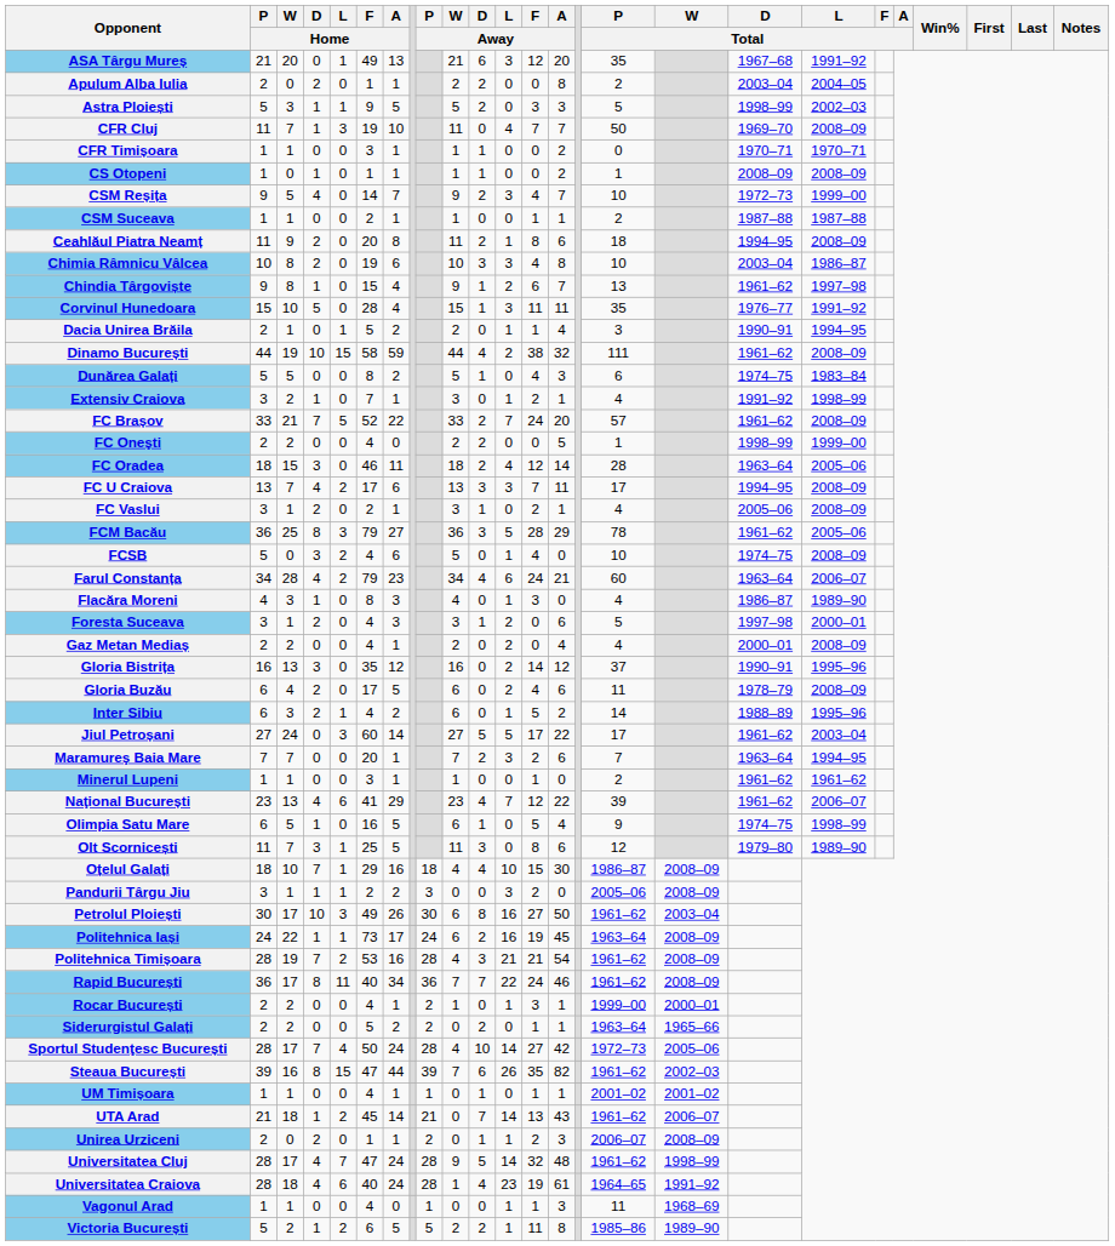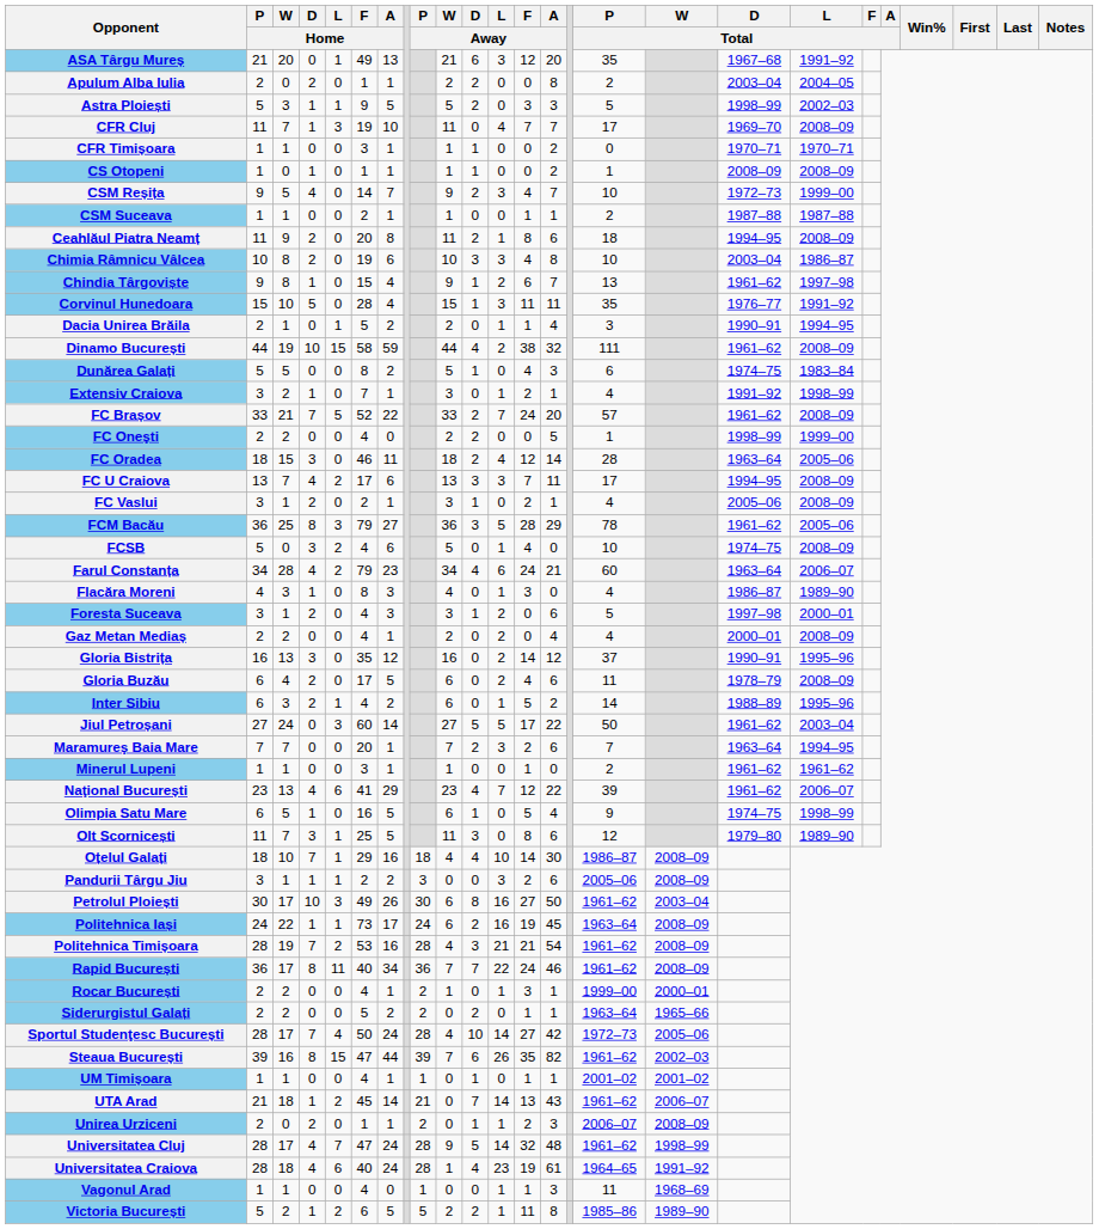CFR Cluj | P / Total: 50 -> 17
Jiul Petroșani | P / Total: 17 -> 50
Oțelul Galați | F / Away: 15 -> 14
Pandurii Târgu Jiu | A / Away: 0 -> 6
